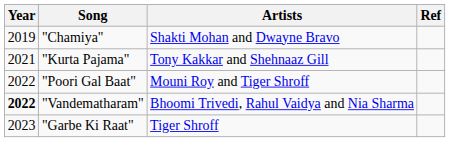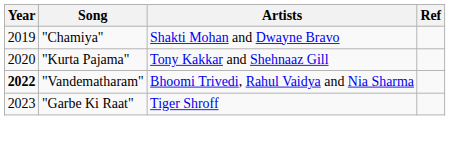"Kurta Pajama" | Year: 2021 -> 2020
- row: 2022 | "Poori Gal Baat" | Mouni Roy and Tiger Shroff
